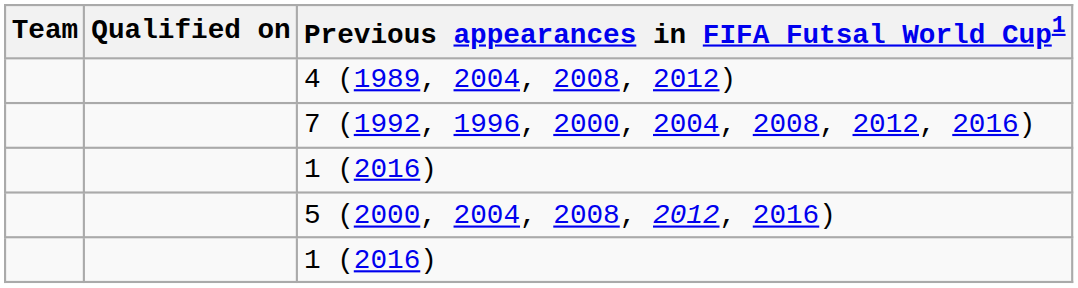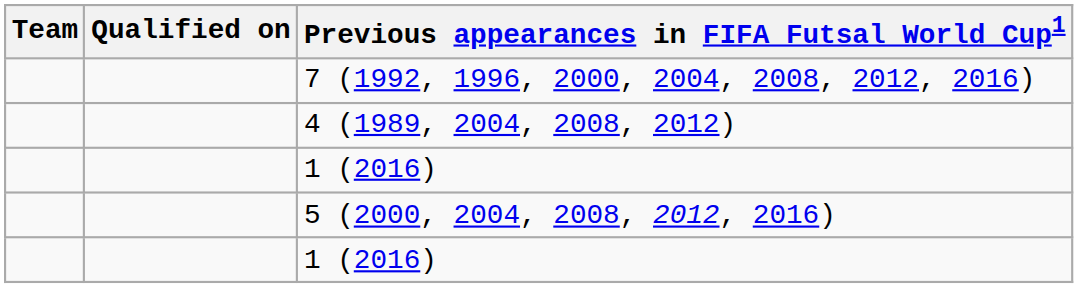rows swapped: 7 (1992, 1996, 2000, 2004, 2008, 2012, 2016) <-> 4 (1989, 2004, 2008, 2012)
